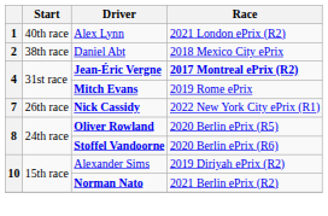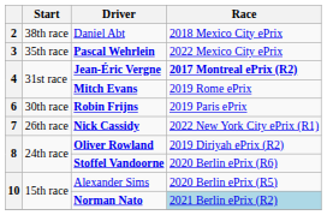- row: 1 | 40th race | Alex Lynn | 2021 London ePrix (R2)
+ row: 3 | 35th race | Pascal Wehrlein | 2022 Mexico City ePrix
+ row: 6 | 30th race | Robin Frijns | 2019 Paris ePrix
Oliver Rowland | Race: 2020 Berlin ePrix (R5) -> 2019 Diriyah ePrix (R2)
Alexander Sims | Race: 2019 Diriyah ePrix (R2) -> 2020 Berlin ePrix (R5)
Norman Nato | Race: no background -> lightblue background
